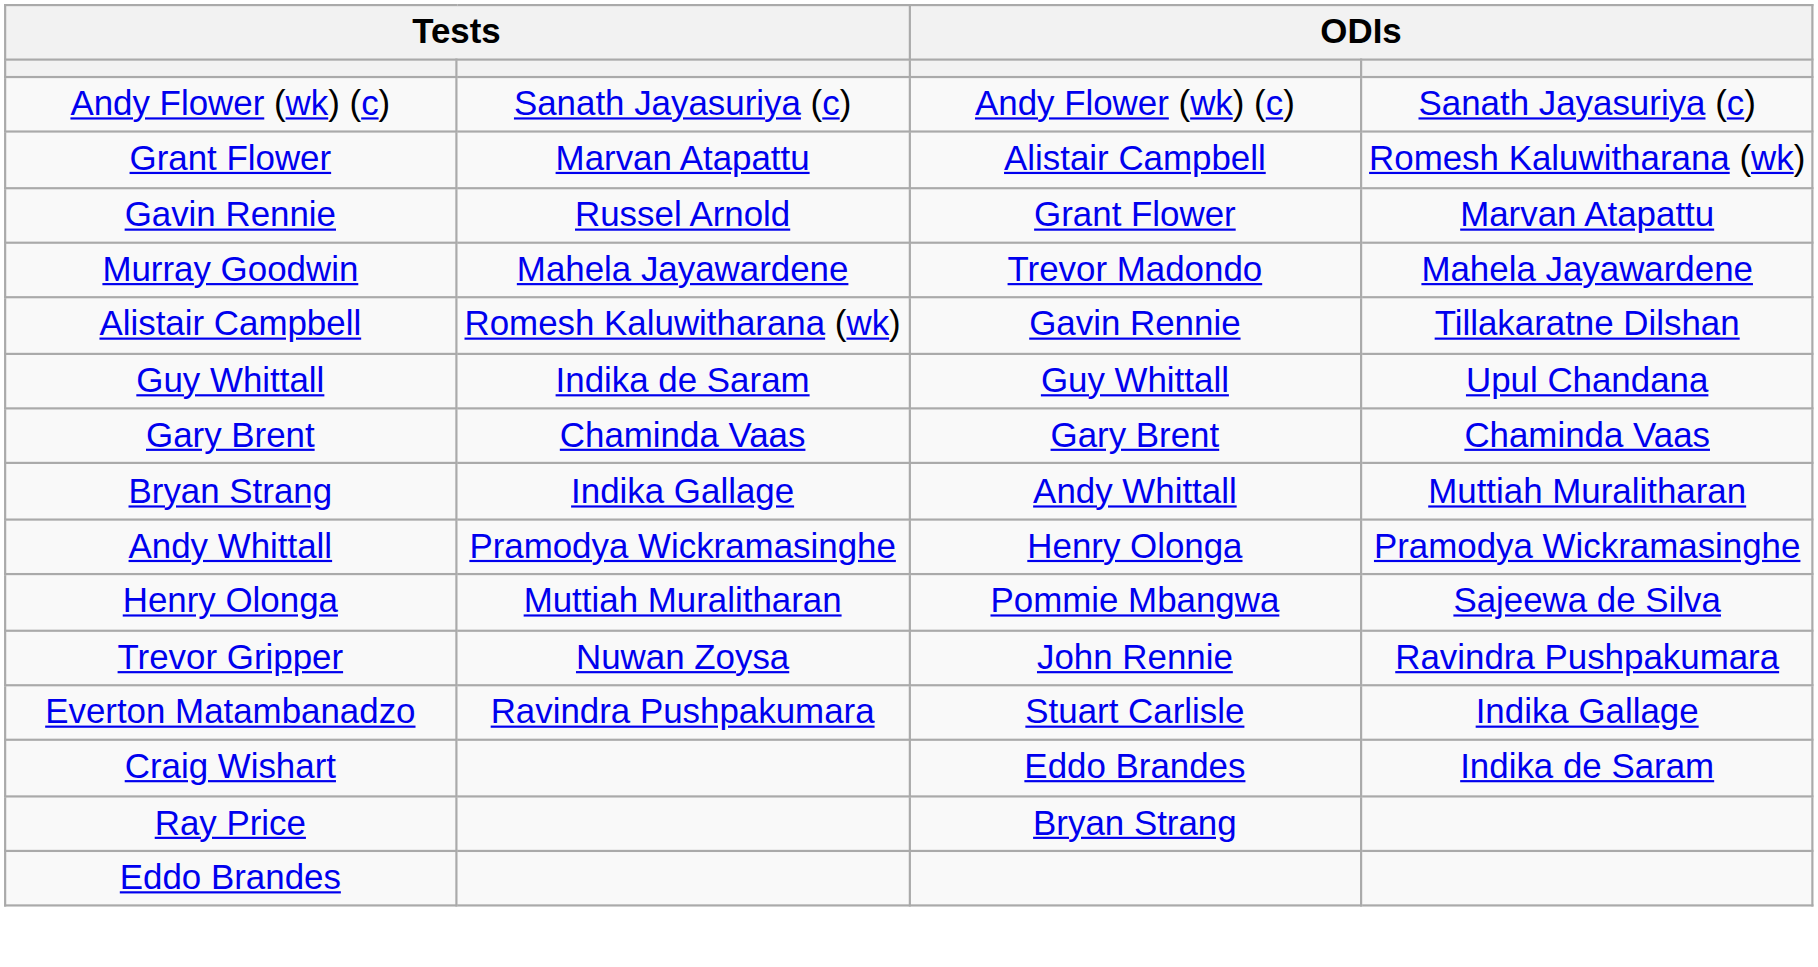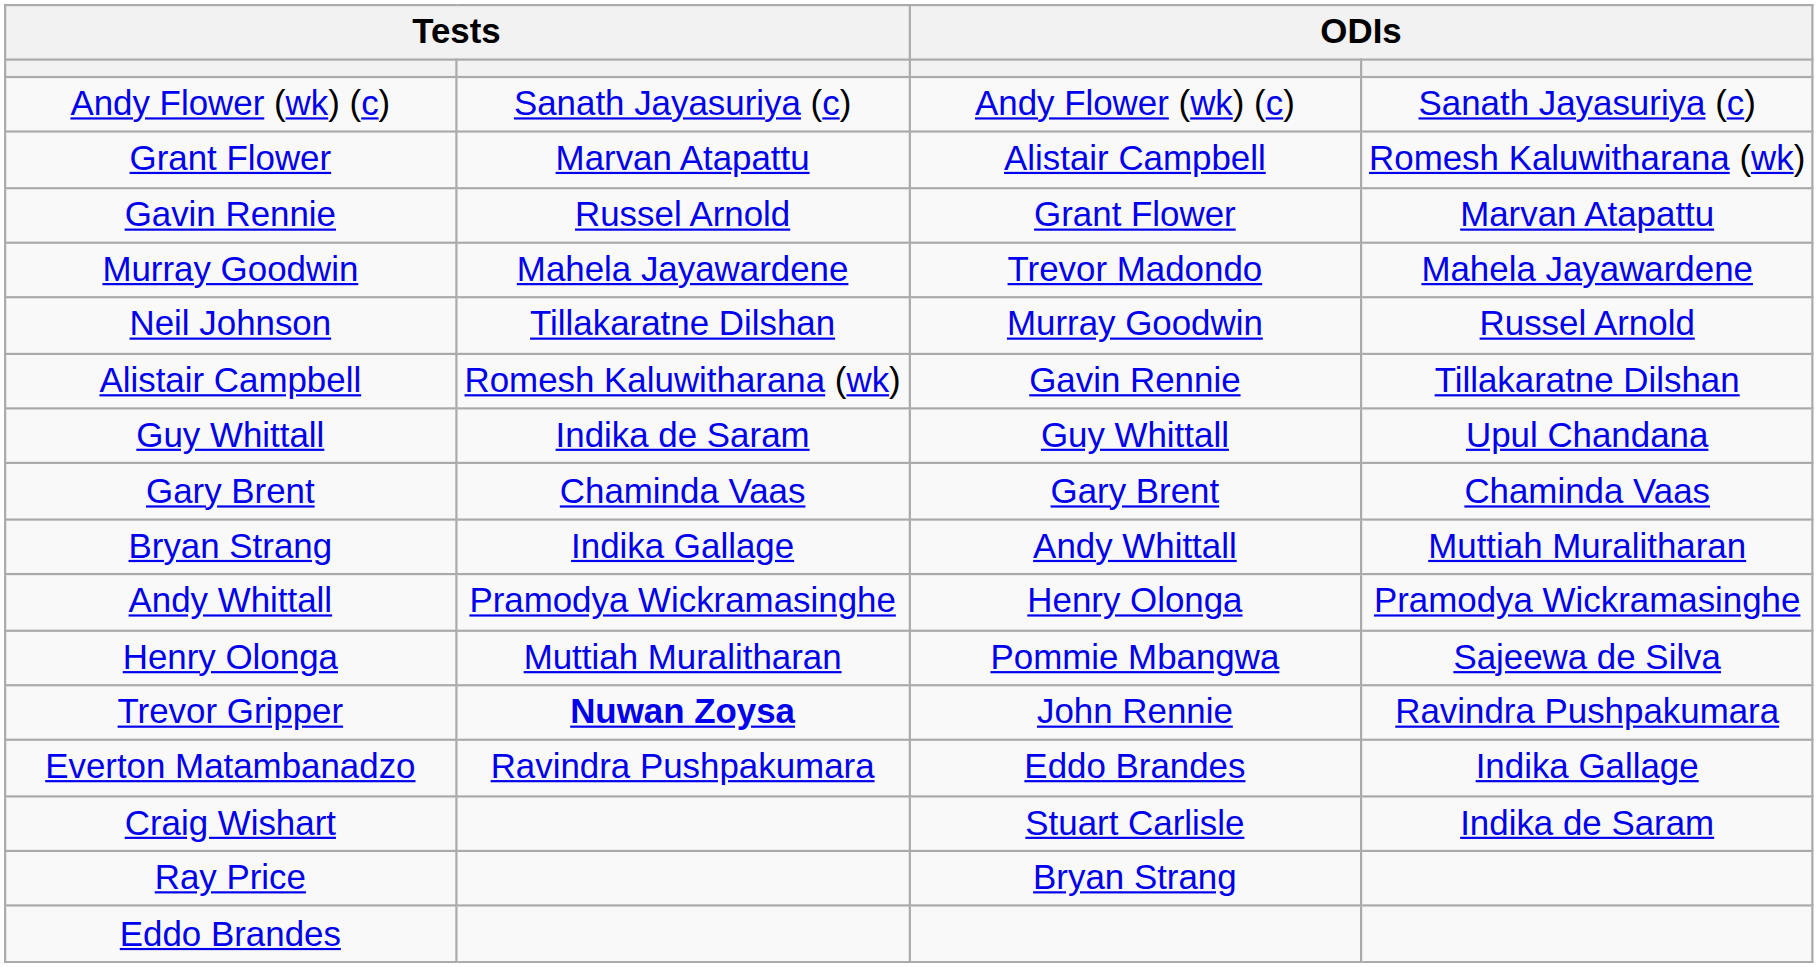+ row: Neil Johnson | Tillakaratne Dilshan | Murray Goodwin | Russel Arnold
Trevor Gripper | column 2: normal -> bold
Everton Matambanadzo | column 3: Stuart Carlisle -> Eddo Brandes
Craig Wishart | column 3: Eddo Brandes -> Stuart Carlisle
